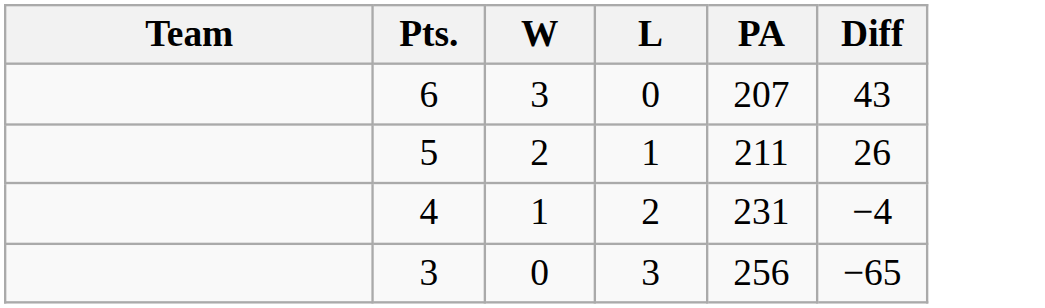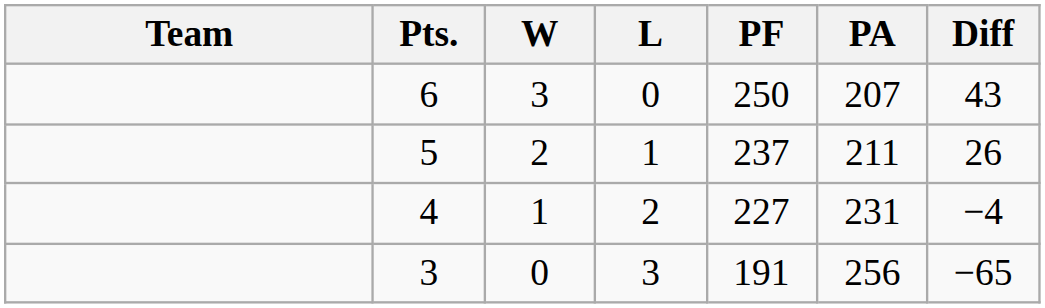+ column: PF | 250 | 237 | 227 | 191
